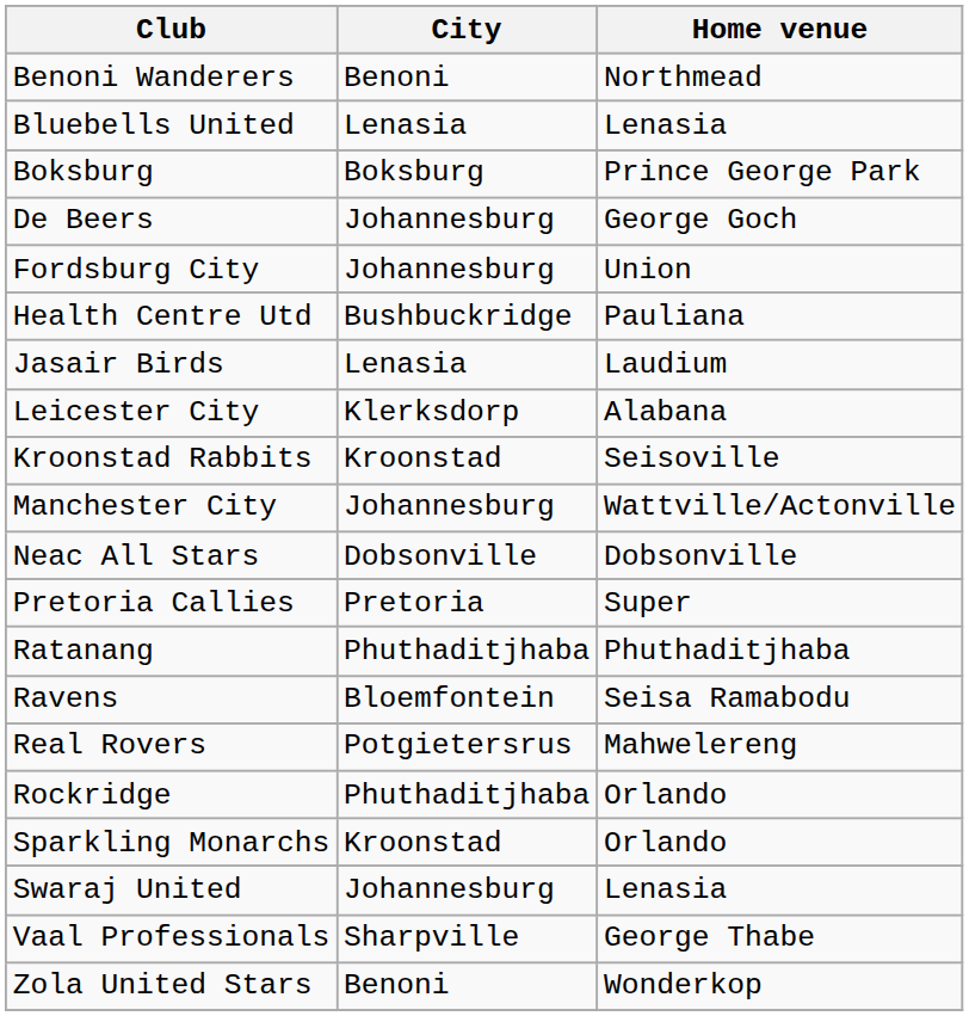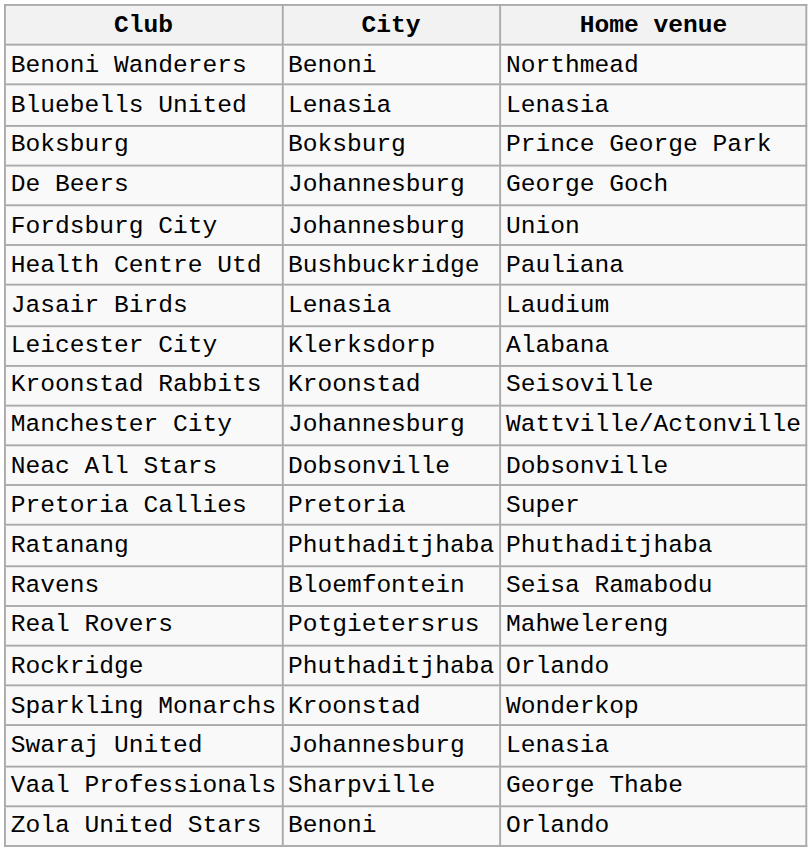Sparkling Monarchs | Home venue: Orlando -> Wonderkop
Zola United Stars | Home venue: Wonderkop -> Orlando
